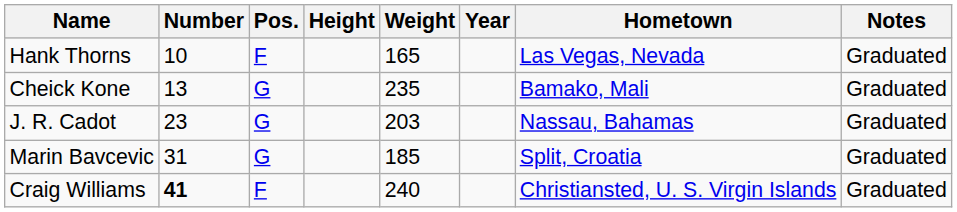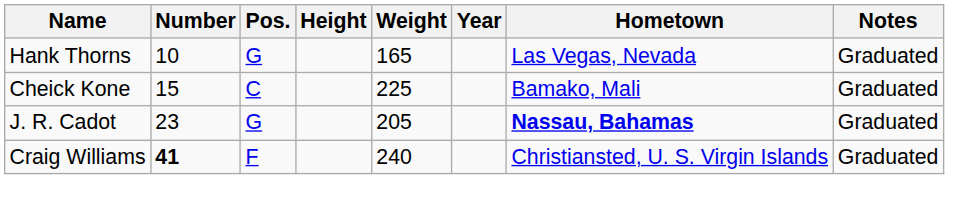Hank Thorns | Pos.: F -> G
Cheick Kone | Number: 13 -> 15
Cheick Kone | Pos.: G -> C
Cheick Kone | Weight: 235 -> 225
J. R. Cadot | Weight: 203 -> 205
J. R. Cadot | Hometown: normal -> bold
- row: Marin Bavcevic | 31 | G | 185 | Split, Croatia | Graduated
